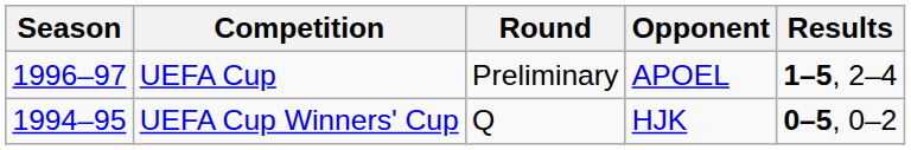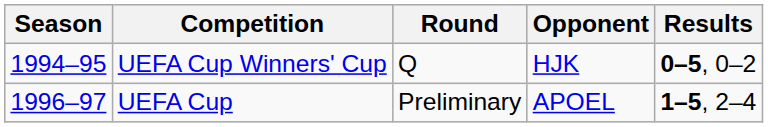rows swapped: UEFA Cup Winners' Cup <-> UEFA Cup
